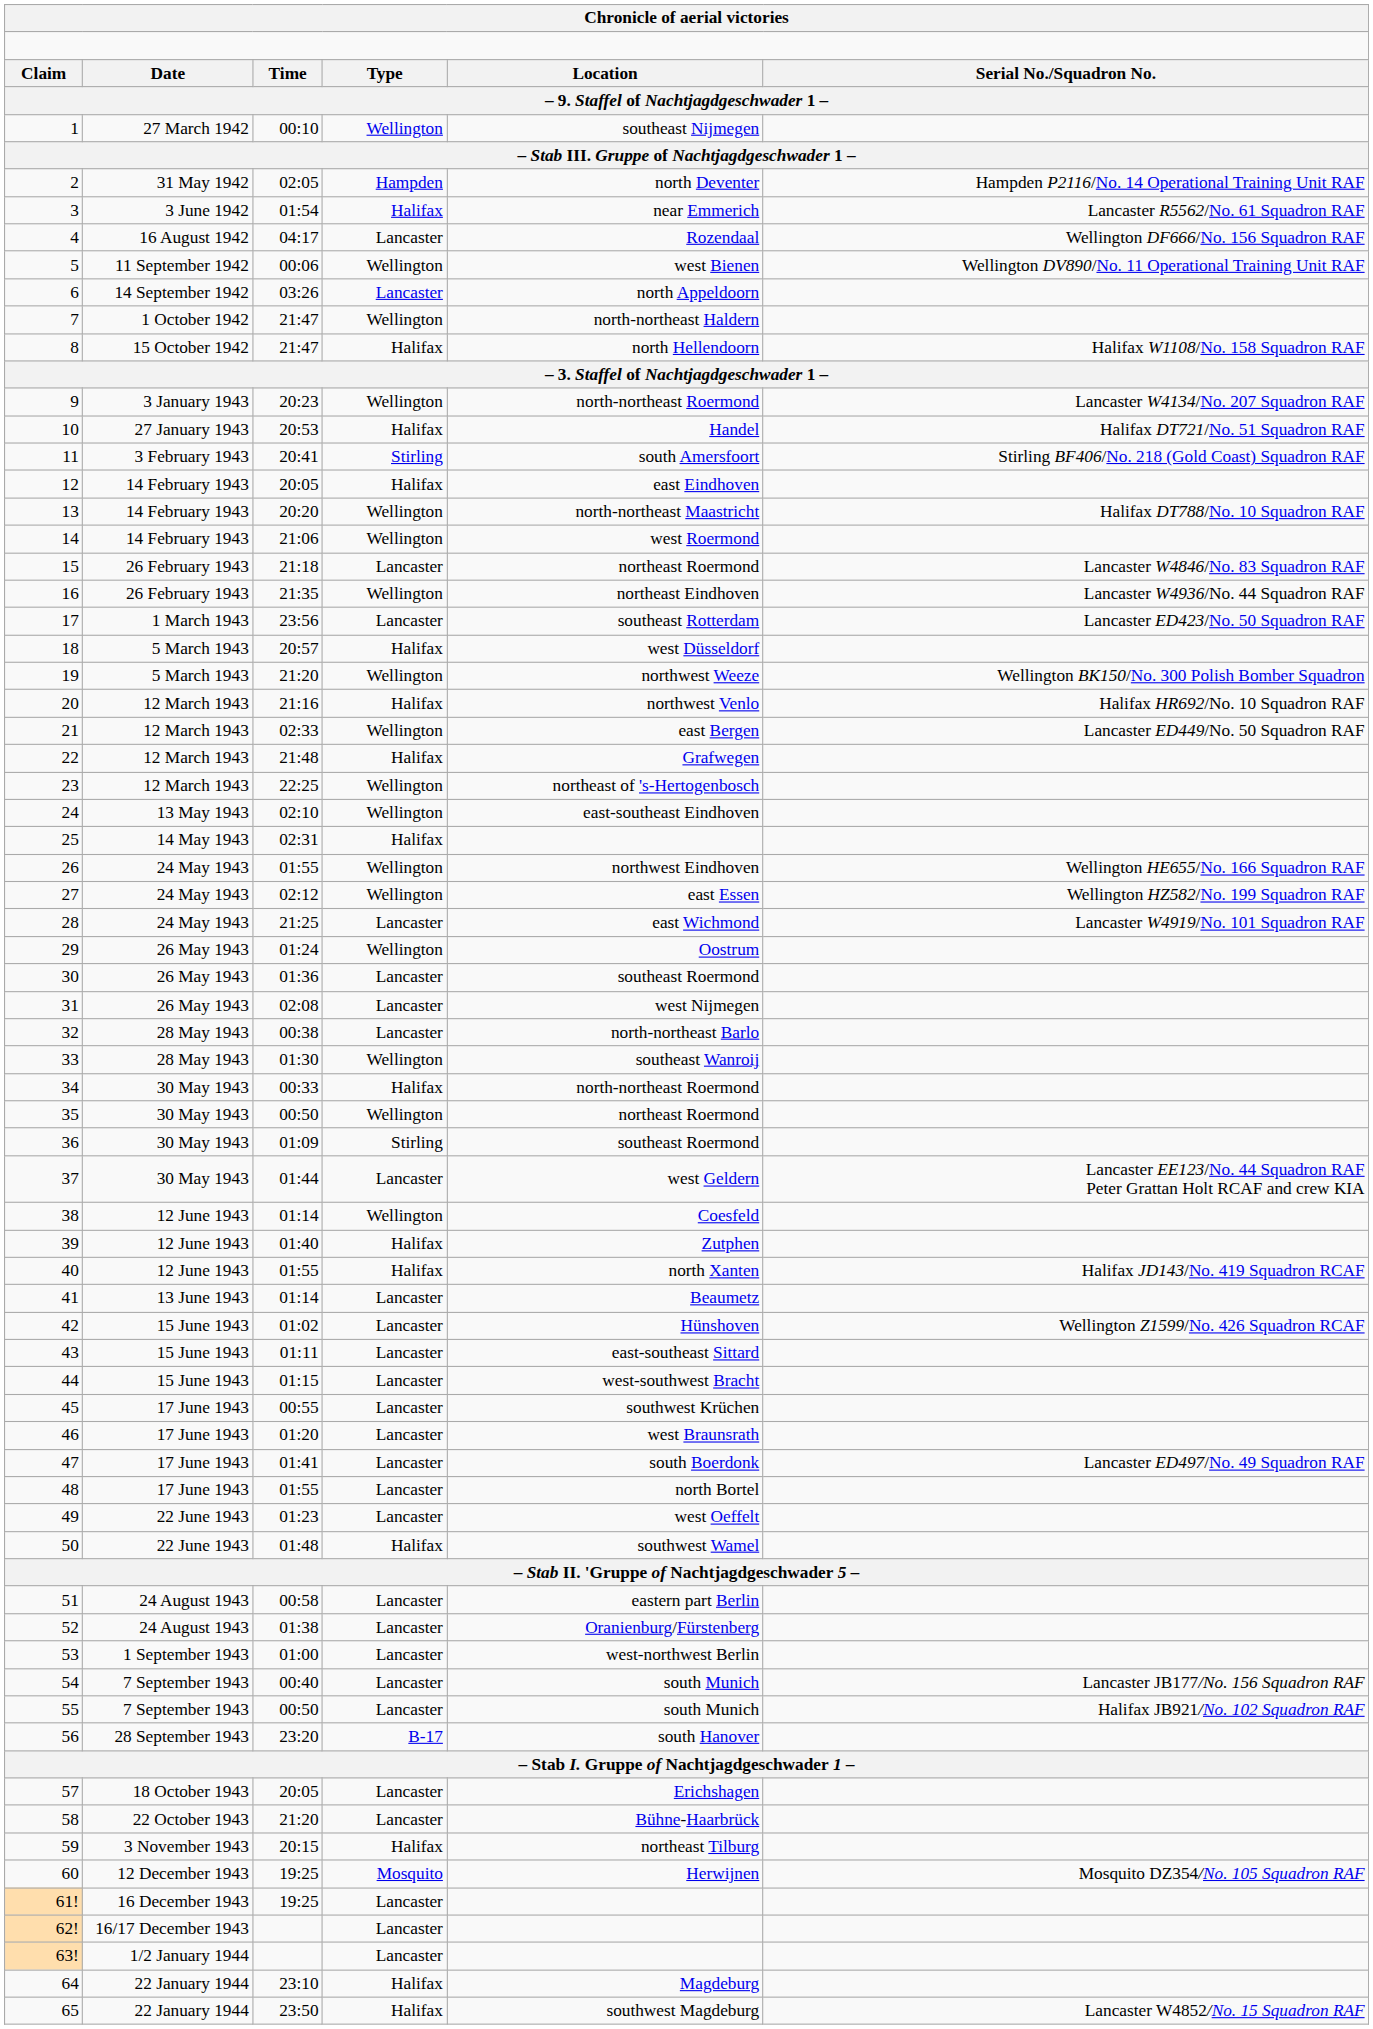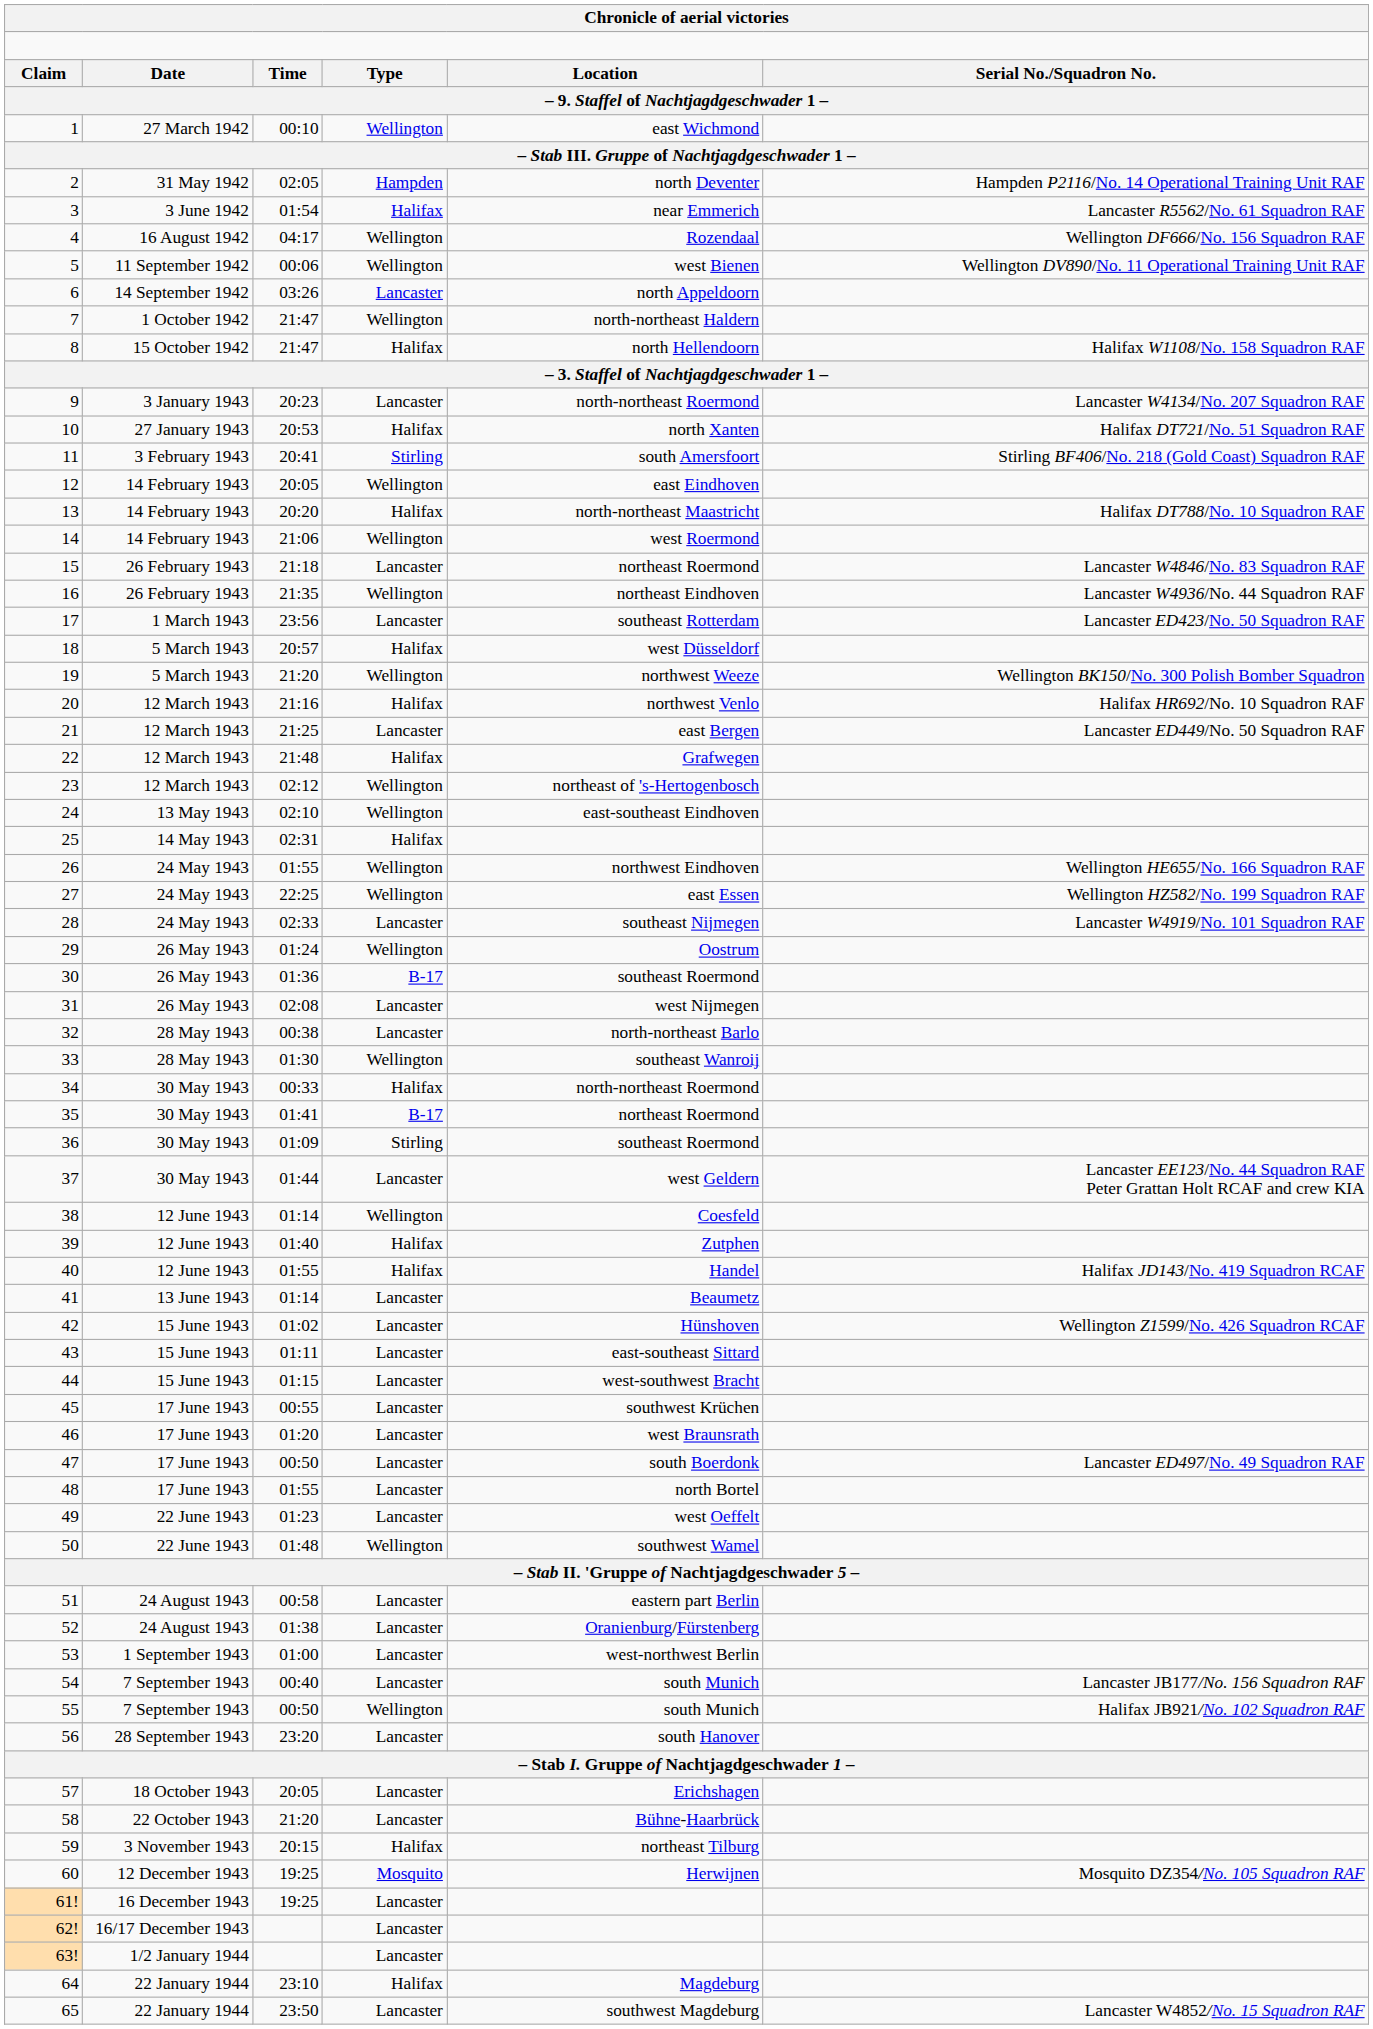1 | column 5: southeast Nijmegen -> east Wichmond
4 | column 4: Lancaster -> Wellington
9 | column 4: Wellington -> Lancaster
10 | column 5: Handel -> north Xanten
12 | column 4: Halifax -> Wellington
13 | column 4: Wellington -> Halifax
21 | column 3: 02:33 -> 21:25
21 | column 4: Wellington -> Lancaster
23 | column 3: 22:25 -> 02:12
27 | column 3: 02:12 -> 22:25
28 | column 3: 21:25 -> 02:33
28 | column 5: east Wichmond -> southeast Nijmegen
30 | column 4: Lancaster -> B-17
35 | column 3: 00:50 -> 01:41
35 | column 4: Wellington -> B-17
40 | column 5: north Xanten -> Handel
47 | column 3: 01:41 -> 00:50
50 | column 4: Halifax -> Wellington
55 | column 4: Lancaster -> Wellington
56 | column 4: B-17 -> Lancaster
65 | column 4: Halifax -> Lancaster
